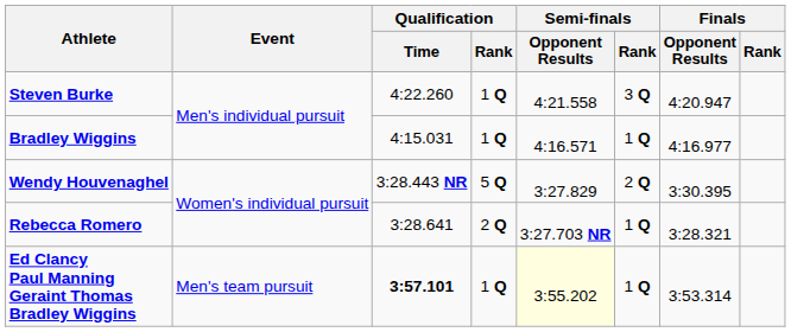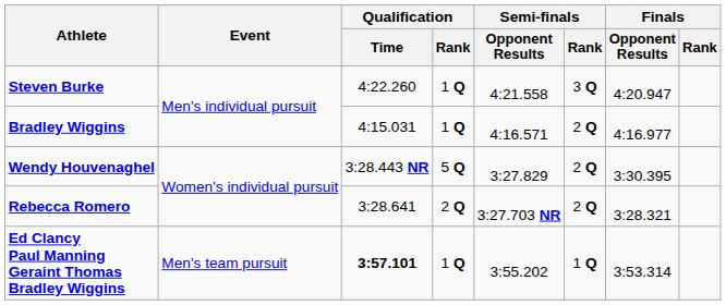Bradley Wiggins | Semi-finals / Rank: 1 Q -> 2 Q
Rebecca Romero | Semi-finals / Rank: 1 Q -> 2 Q
Ed Clancy Paul Manning Geraint Thomas Bradley Wiggins | Semi-finals / Opponent Results: lightyellow background -> no background
